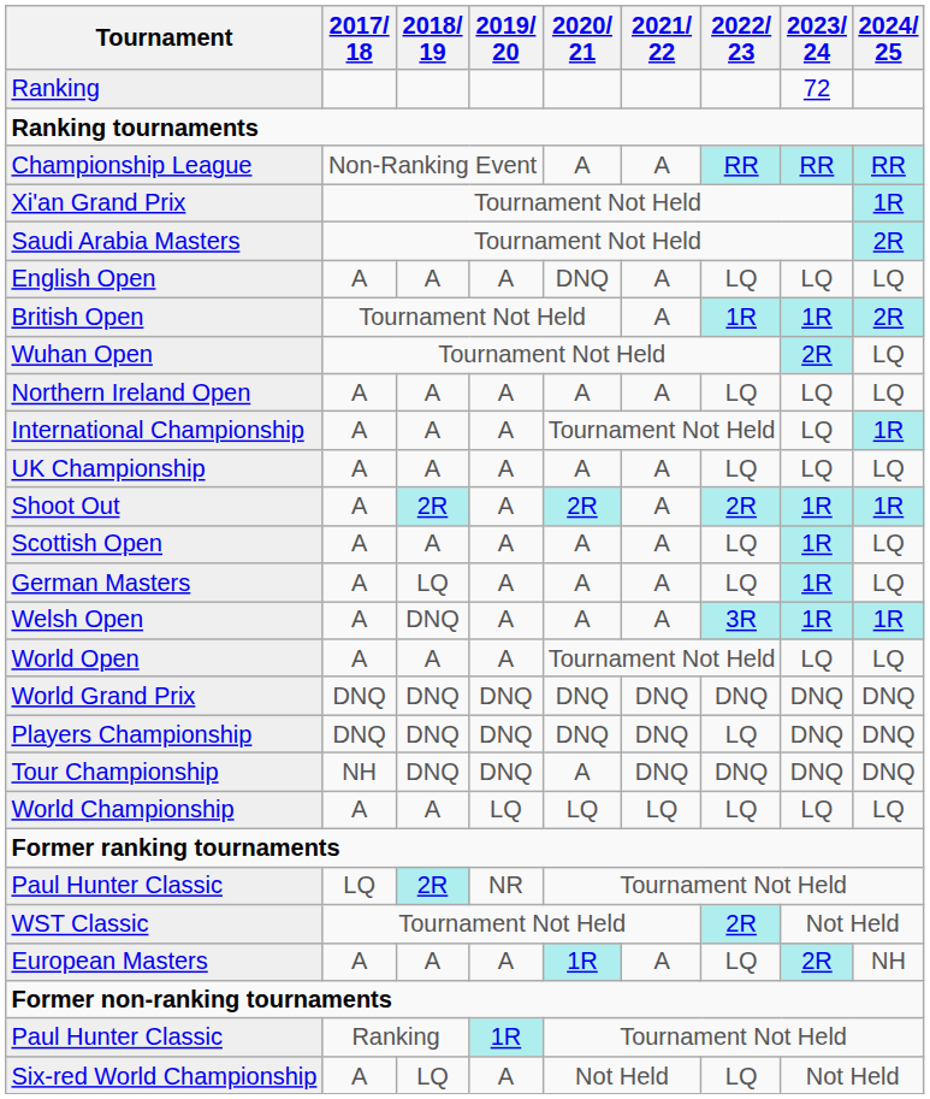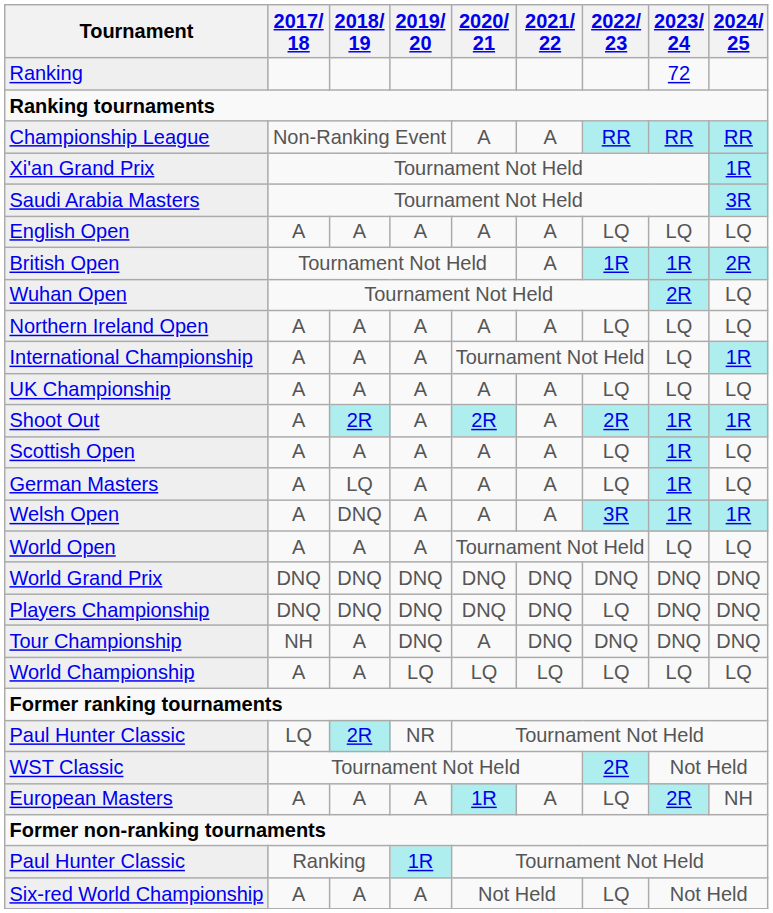Saudi Arabia Masters | 2024/ 25: 2R -> 3R
English Open | 2020/ 21: DNQ -> A
Tour Championship | 2018/ 19: DNQ -> A
Six-red World Championship | 2018/ 19: LQ -> A
